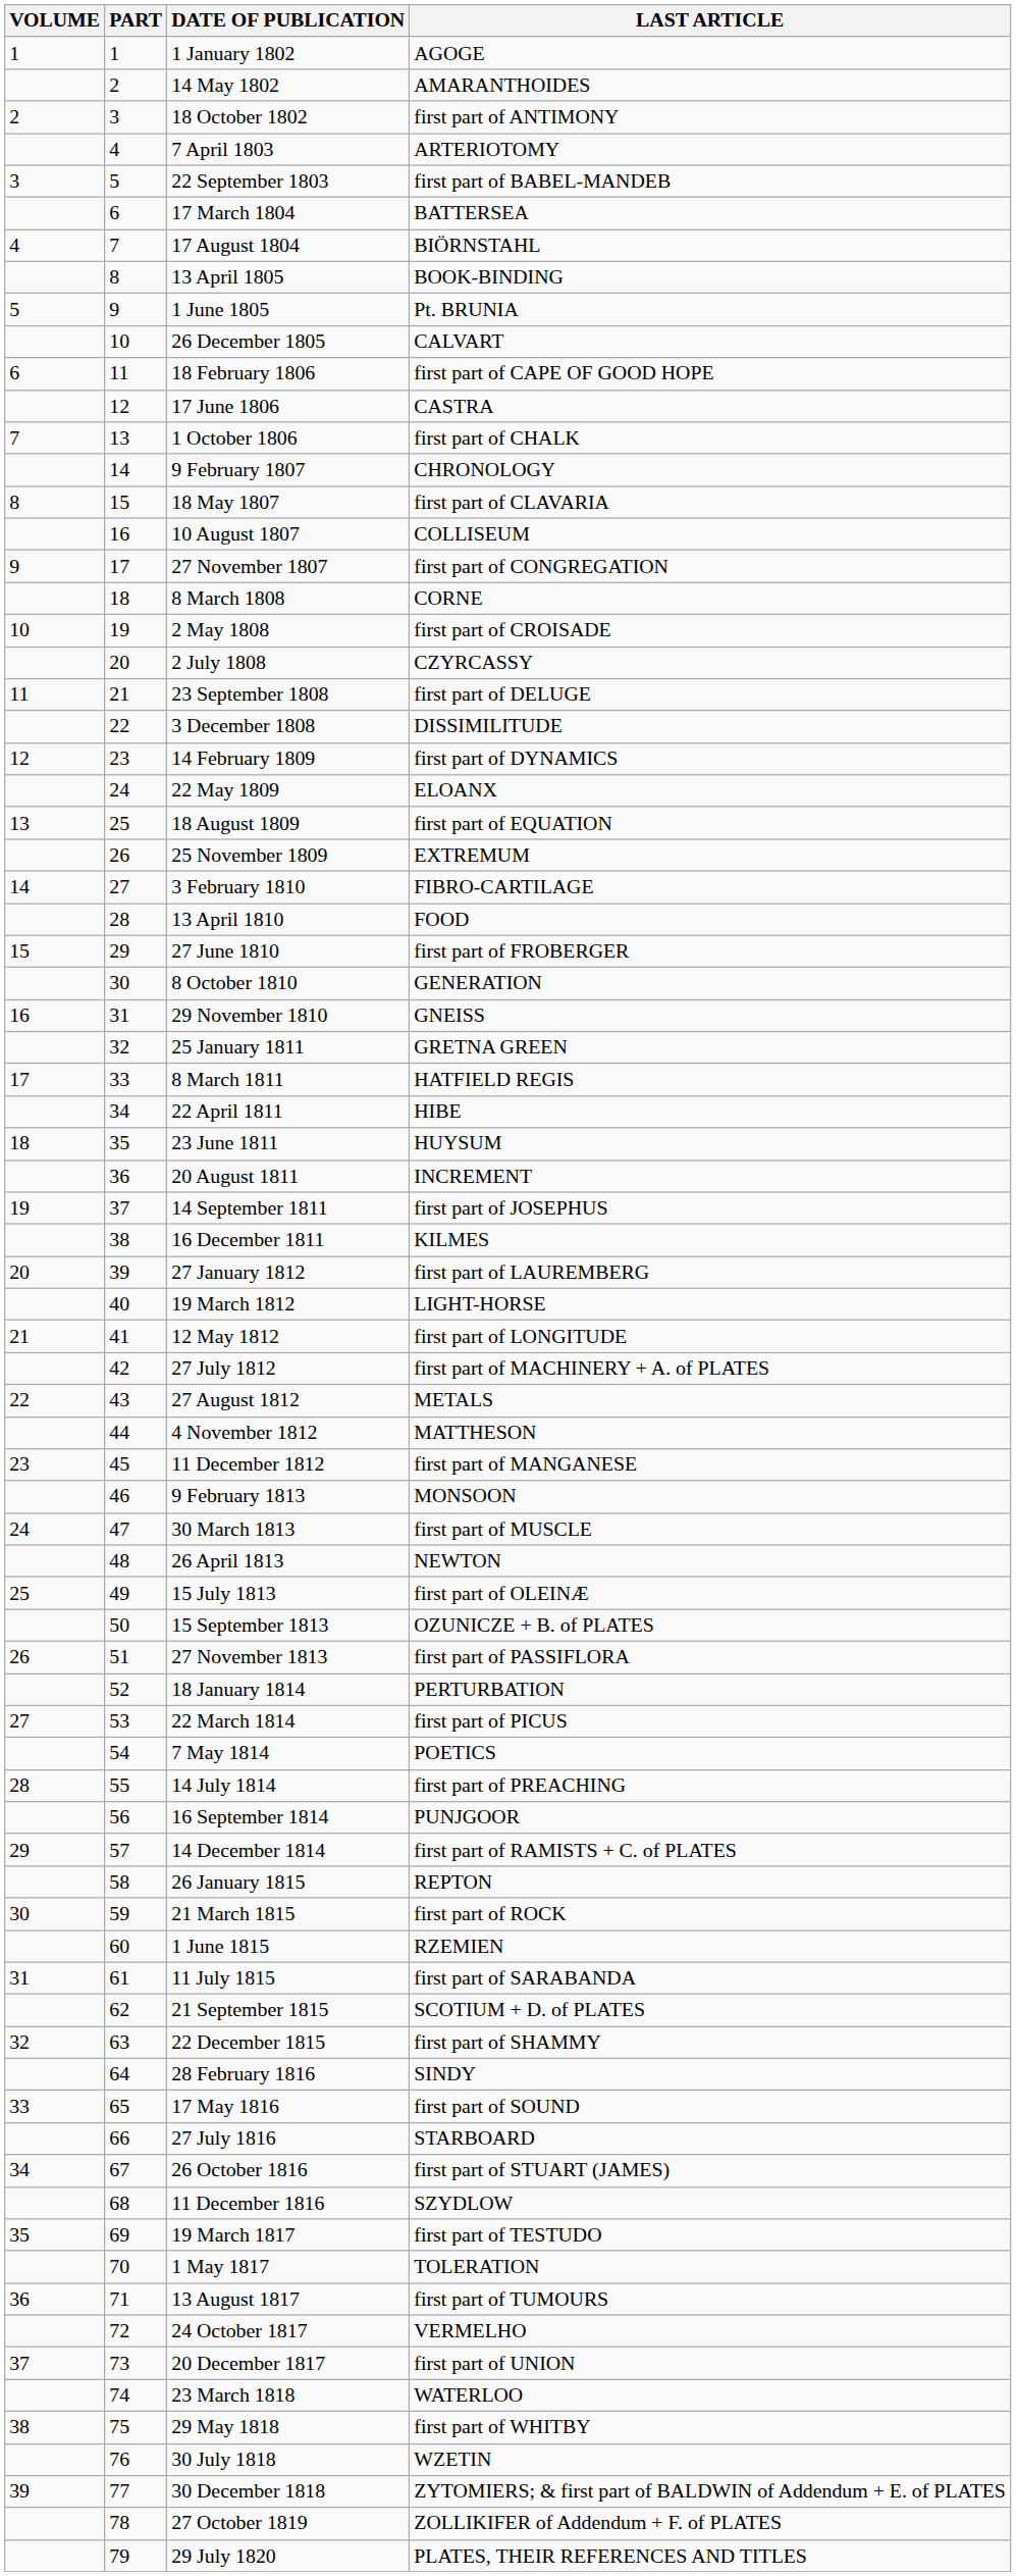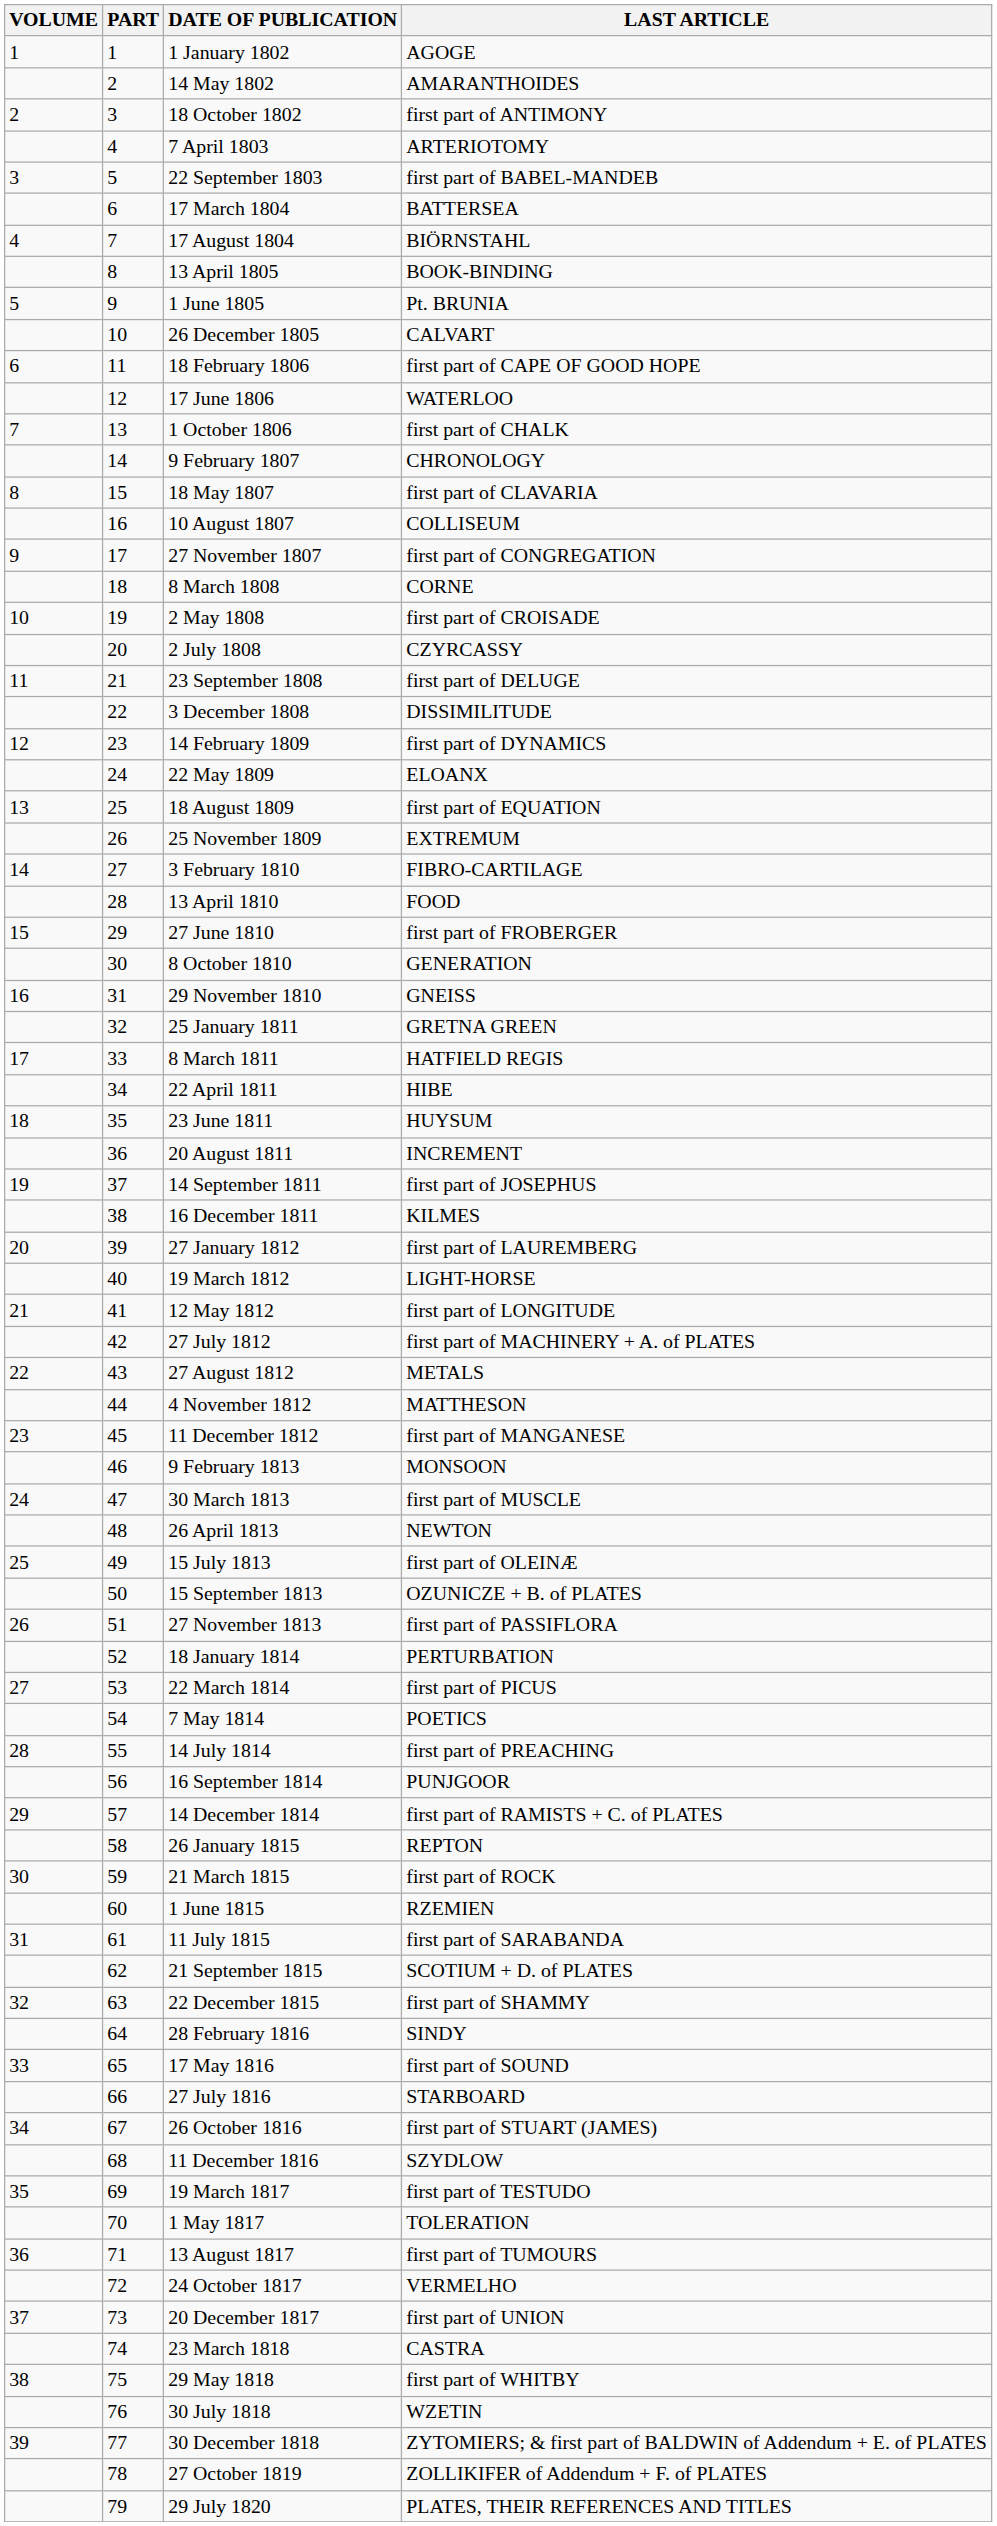17 June 1806 | LAST ARTICLE: CASTRA -> WATERLOO
23 March 1818 | LAST ARTICLE: WATERLOO -> CASTRA
